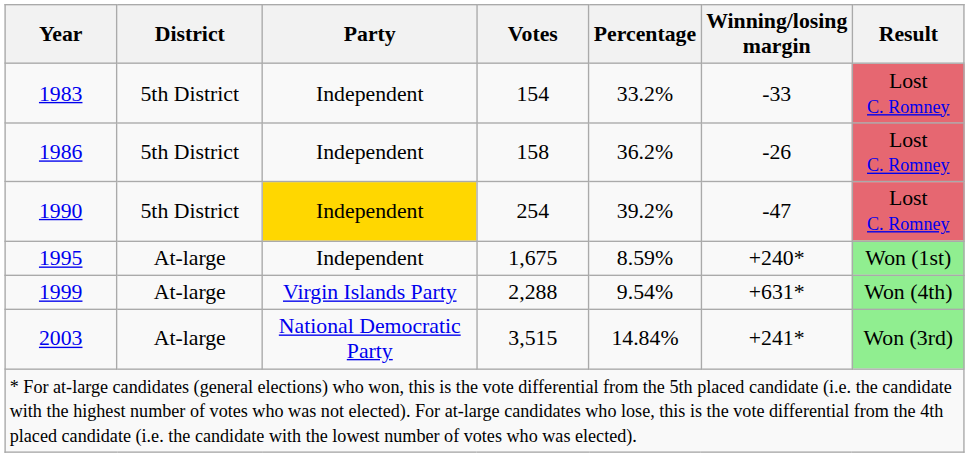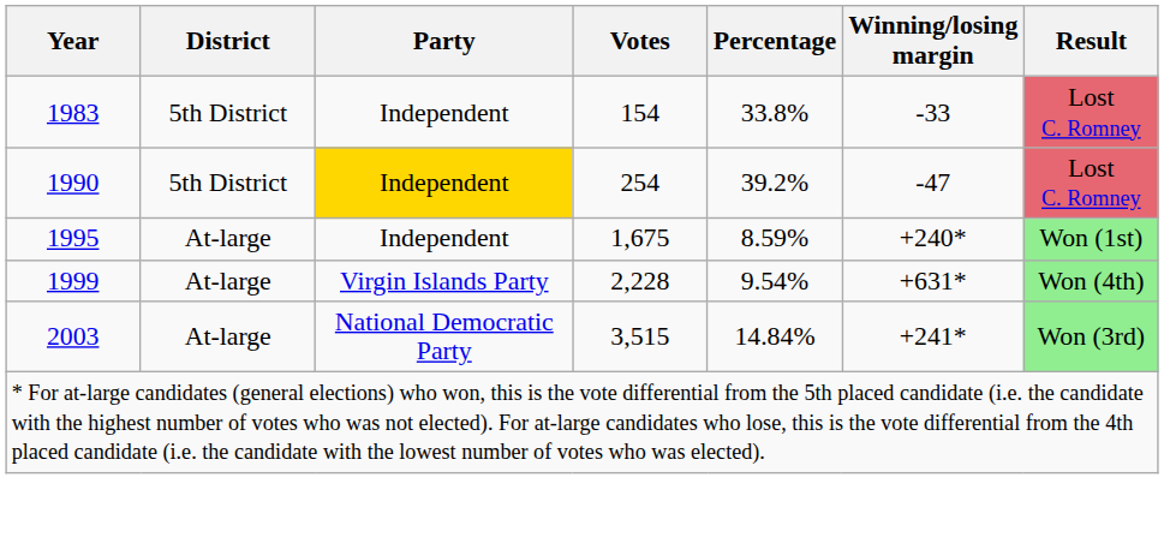1983 | Percentage: 33.2% -> 33.8%
- row: 1986 | 5th District | Independent | 158 | 36.2% | -26 | Lost C. Romney
1999 | Votes: 2,288 -> 2,228
